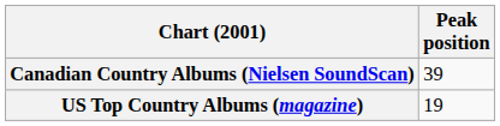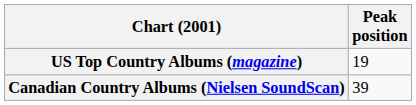rows swapped: Canadian Country Albums (Nielsen SoundScan) <-> US Top Country Albums (magazine)
